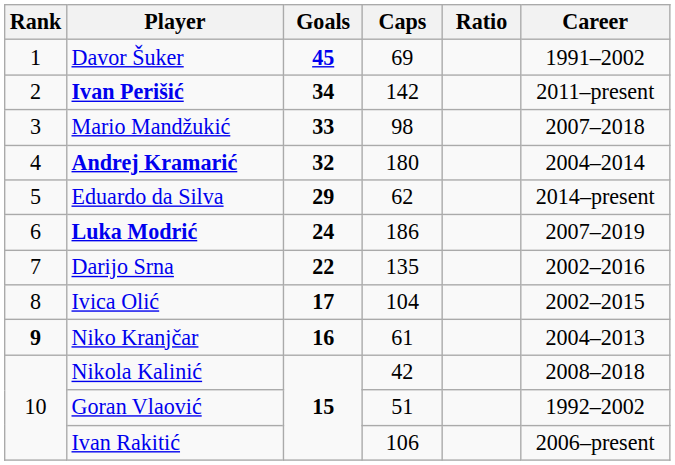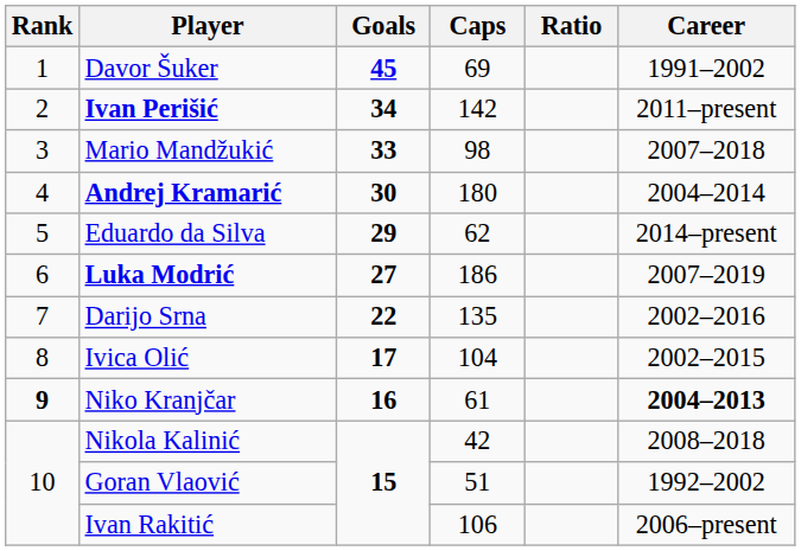Andrej Kramarić | Goals: 32 -> 30
Luka Modrić | Goals: 24 -> 27
Niko Kranjčar | Career: normal -> bold
